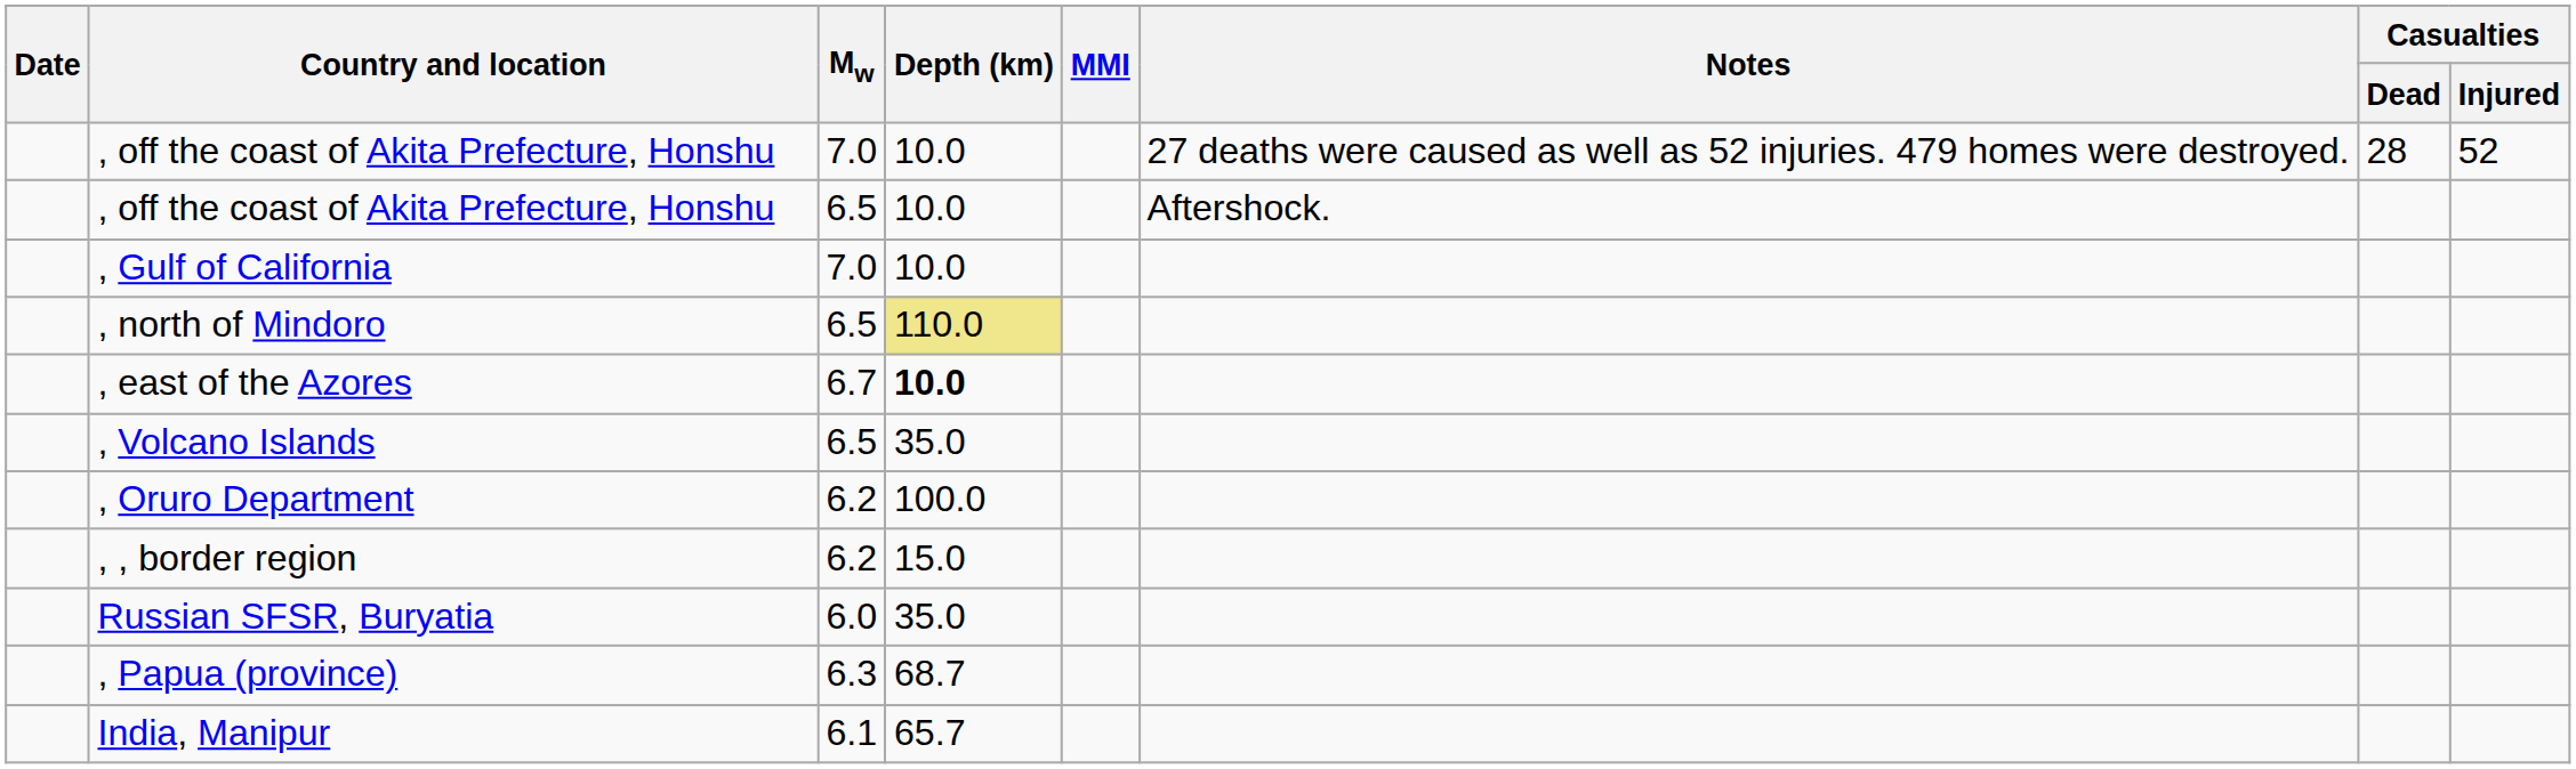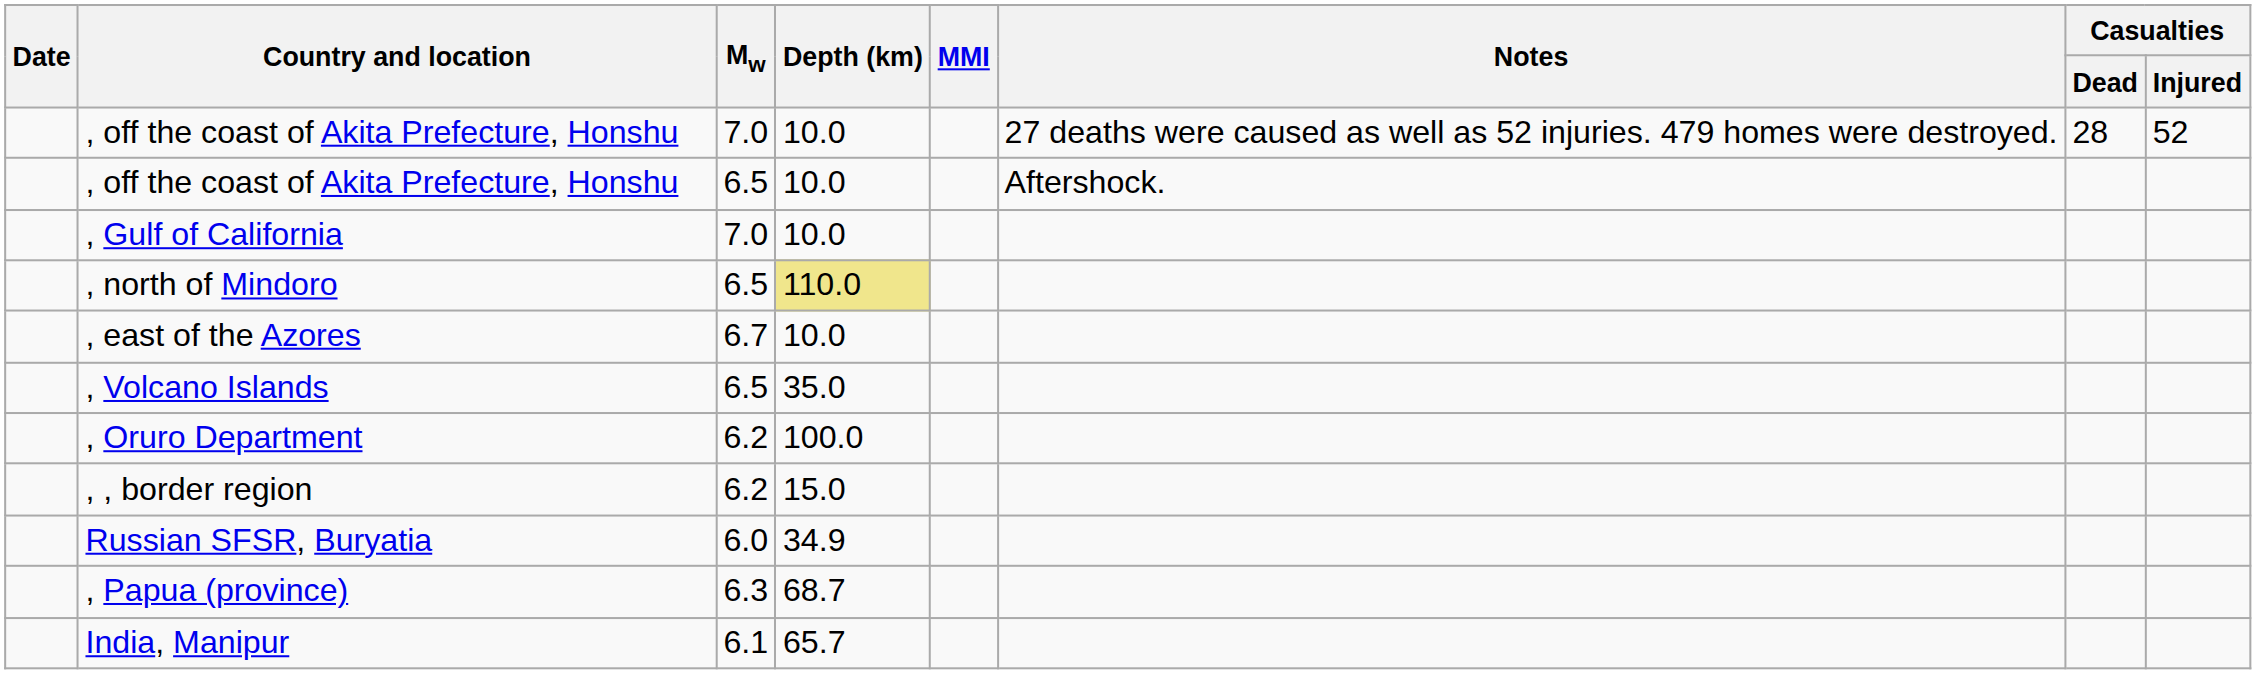, east of the Azores | Depth (km): bold -> normal
Russian SFSR, Buryatia | Depth (km): 35.0 -> 34.9
